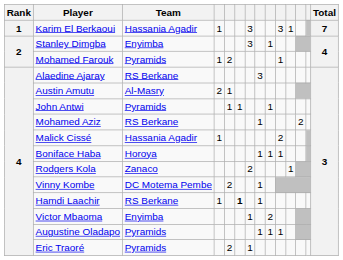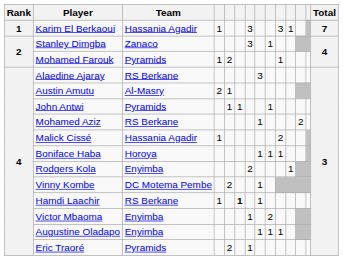Stanley Dimgba | Team: Enyimba -> Zanaco
Rodgers Kola | Team: Zanaco -> Enyimba
Augustine Oladapo | Team: Pyramids -> Enyimba
